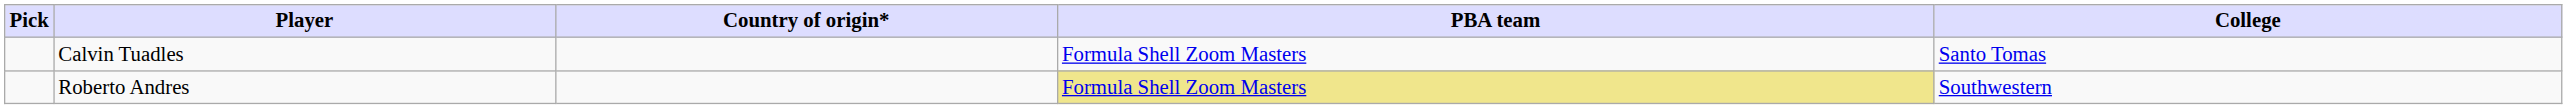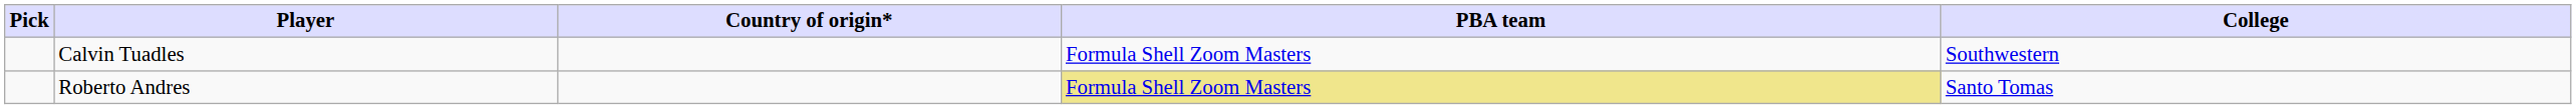Calvin Tuadles | College: Santo Tomas -> Southwestern
Roberto Andres | College: Southwestern -> Santo Tomas
